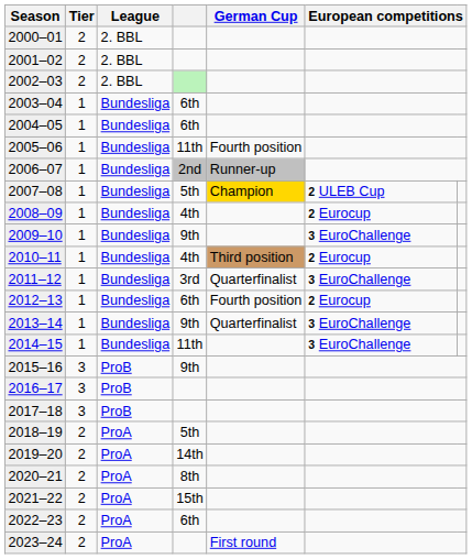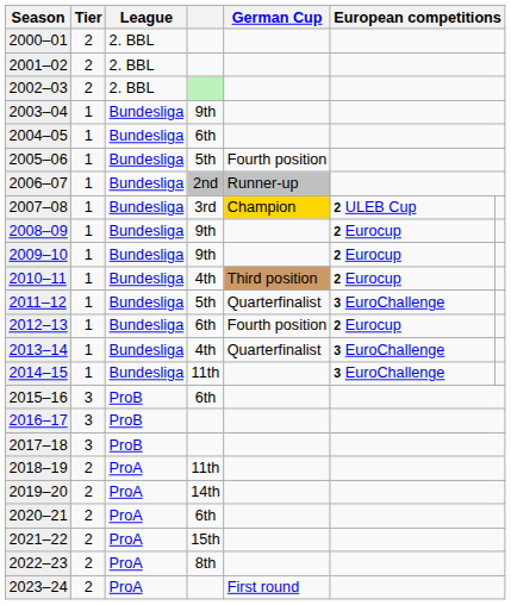2003–04 | column 4: 6th -> 9th
2005–06 | column 4: 11th -> 5th
2007–08 | column 4: 5th -> 3rd
2008–09 | column 4: 4th -> 9th
2009–10 | column 6: 3 EuroChallenge -> 2 Eurocup
2011–12 | column 4: 3rd -> 5th
2013–14 | column 4: 9th -> 4th
2015–16 | column 4: 9th -> 6th
2018–19 | column 4: 5th -> 11th
2020–21 | column 4: 8th -> 6th
2022–23 | column 4: 6th -> 8th
